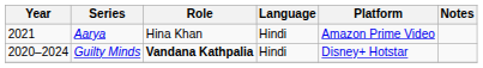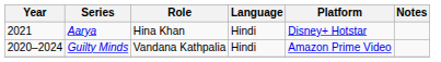Aarya | Platform: Amazon Prime Video -> Disney+ Hotstar
Guilty Minds | Role: bold -> normal
Guilty Minds | Platform: Disney+ Hotstar -> Amazon Prime Video
